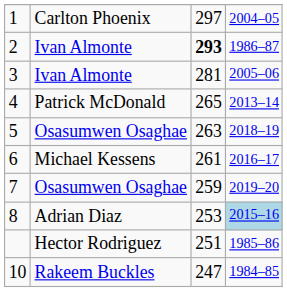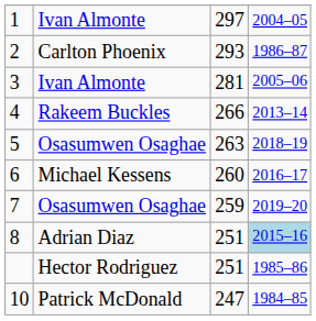1 | column 2: Carlton Phoenix -> Ivan Almonte
2 | column 2: Ivan Almonte -> Carlton Phoenix
2 | column 3: bold -> normal
4 | column 2: Patrick McDonald -> Rakeem Buckles
4 | column 3: 265 -> 266
6 | column 3: 261 -> 260
8 | column 3: 253 -> 251
10 | column 2: Rakeem Buckles -> Patrick McDonald
